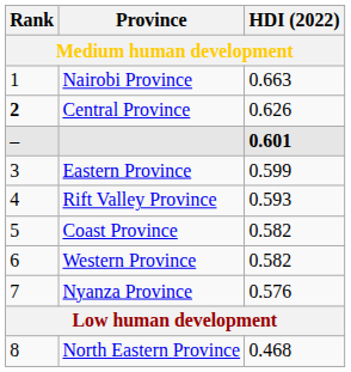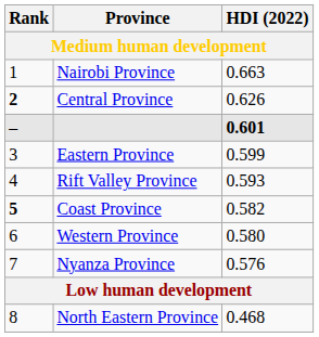Coast Province | Rank: normal -> bold
Western Province | HDI (2022): 0.582 -> 0.580
